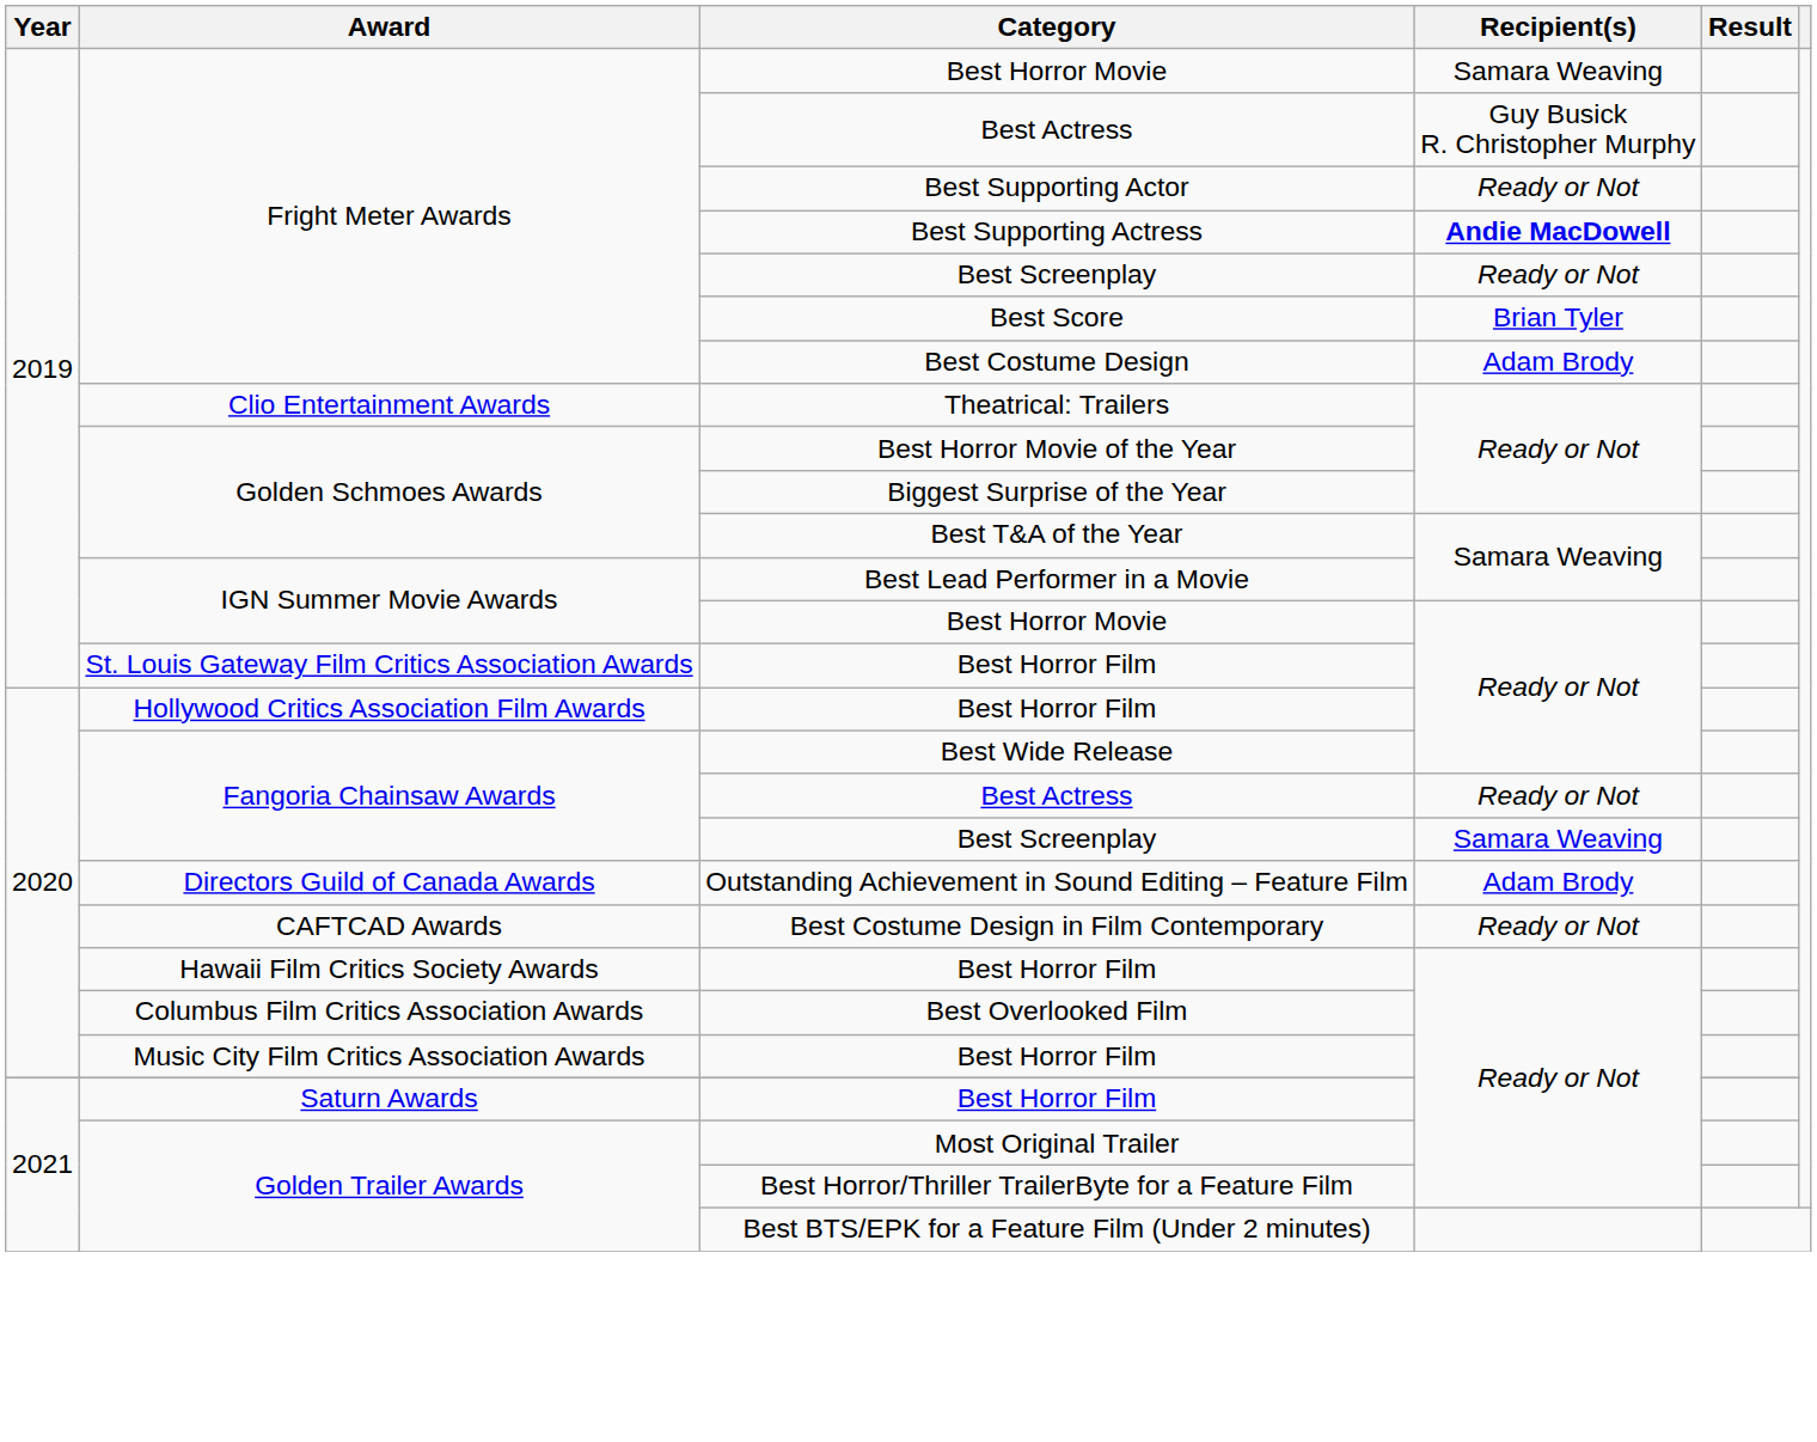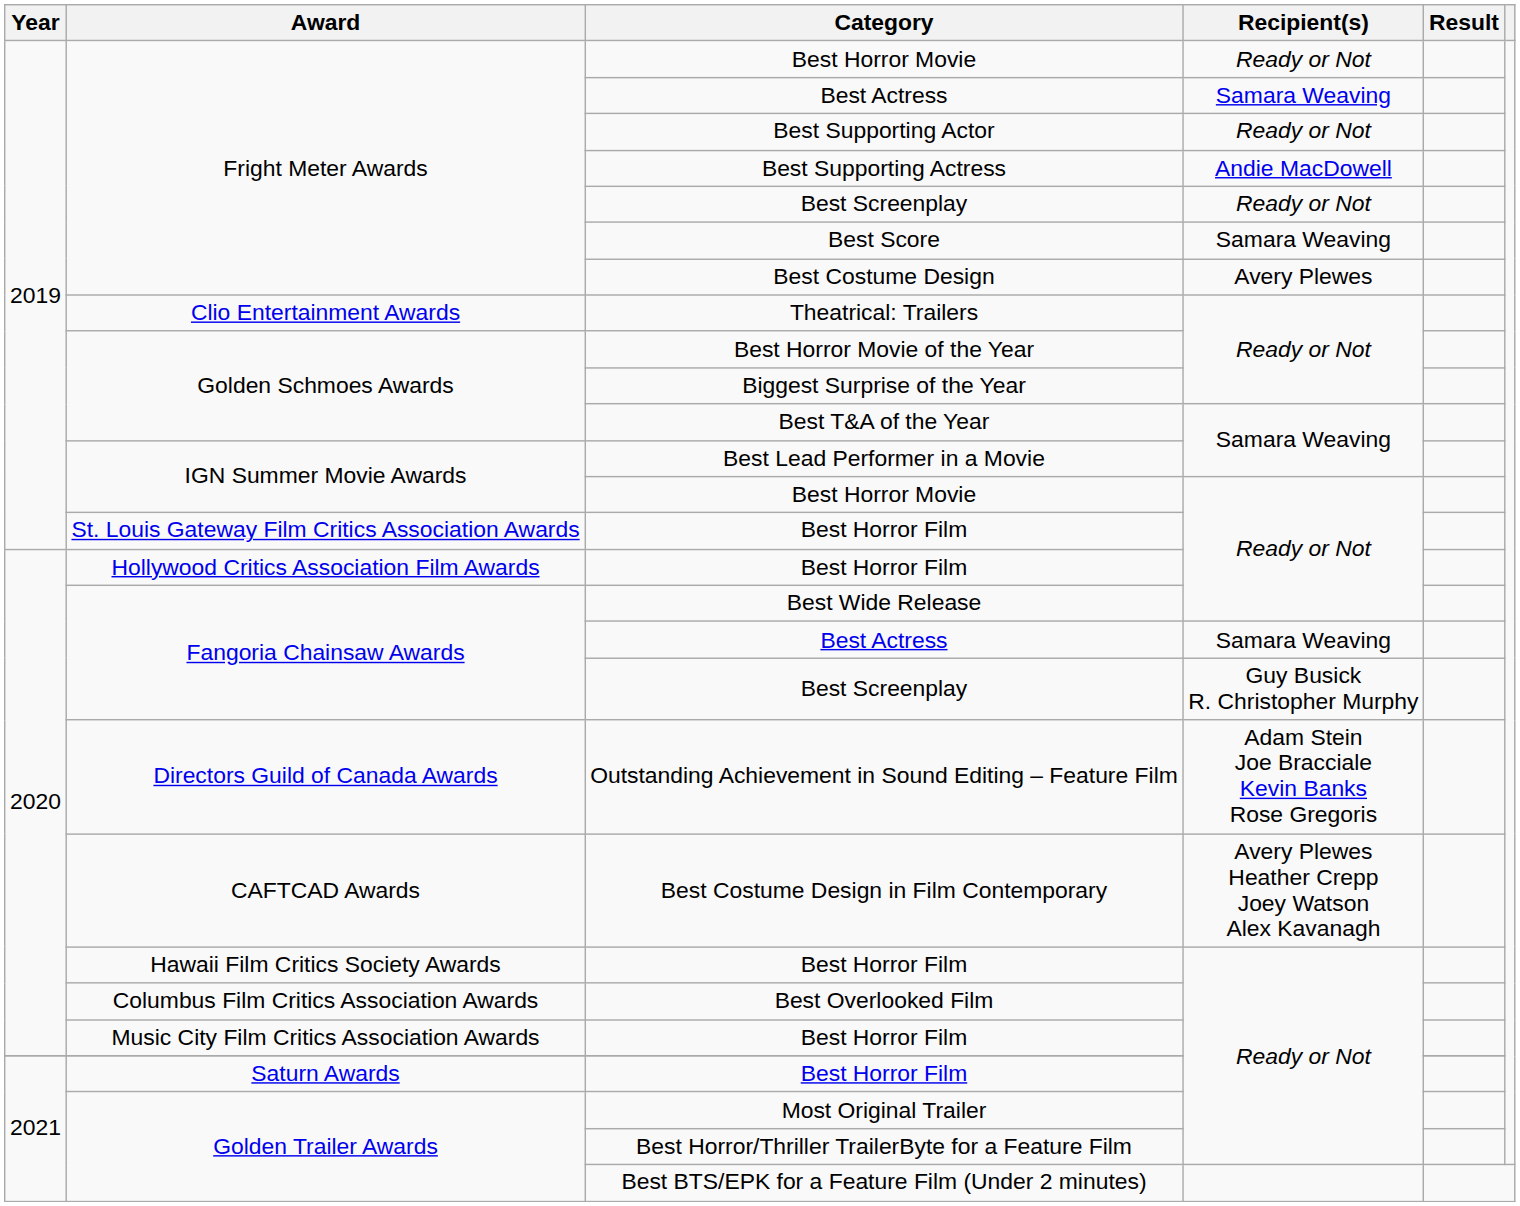Fright Meter Awards / Best Horror Movie | Recipient(s): Samara Weaving -> Ready or Not
Fright Meter Awards / Best Actress | Recipient(s): Guy Busick R. Christopher Murphy -> Samara Weaving
Best Supporting Actress | Recipient(s): bold -> normal
Best Score | Recipient(s): Brian Tyler -> Samara Weaving
Best Costume Design | Recipient(s): Adam Brody -> Avery Plewes
Fangoria Chainsaw Awards / Best Actress | Recipient(s): Ready or Not -> Samara Weaving
Fangoria Chainsaw Awards / Best Screenplay | Recipient(s): Samara Weaving -> Guy Busick R. Christopher Murphy
Outstanding Achievement in Sound Editing – Feature Film | Recipient(s): Adam Brody -> Adam Stein Joe Bracciale Kevin Banks Rose Gregoris
Best Costume Design in Film Contemporary | Recipient(s): Ready or Not -> Avery Plewes Heather Crepp Joey Watson Alex Kavanagh
